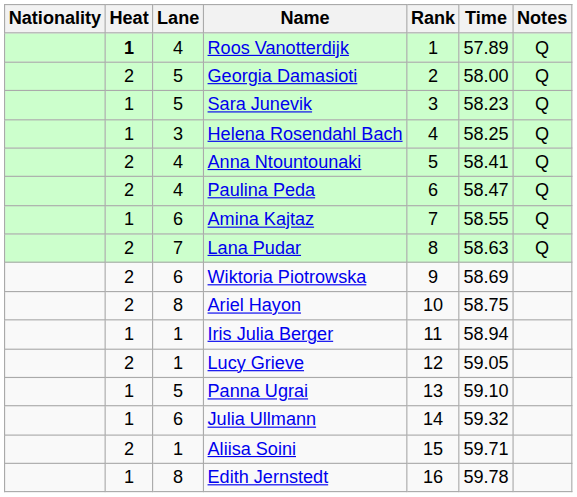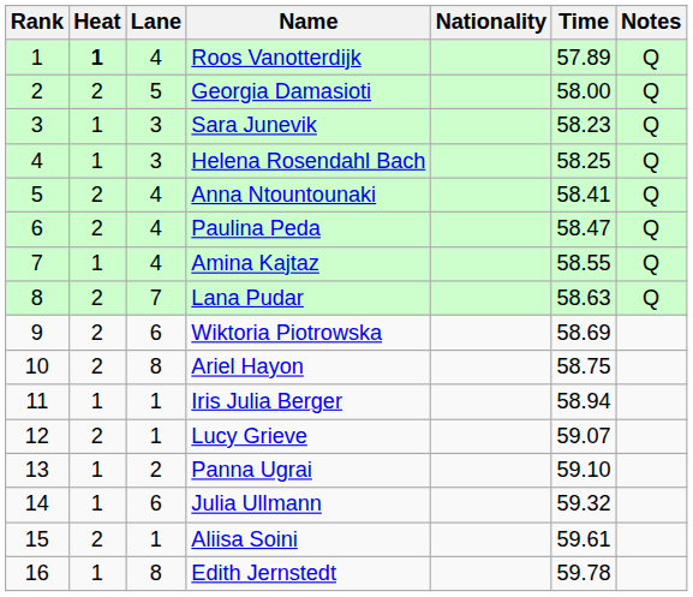columns swapped: Rank <-> Nationality
Sara Junevik | Lane: 5 -> 3
Amina Kajtaz | Lane: 6 -> 4
Lucy Grieve | Time: 59.05 -> 59.07
Panna Ugrai | Lane: 5 -> 2
Aliisa Soini | Time: 59.71 -> 59.61
